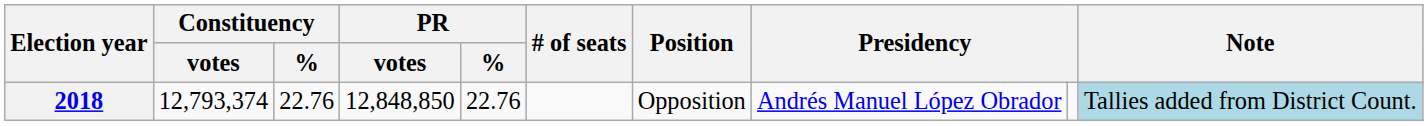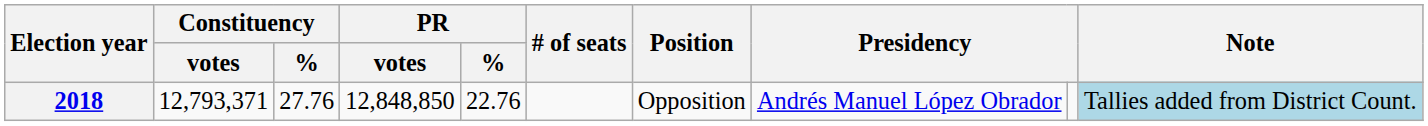2018 | Constituency / votes: 12,793,374 -> 12,793,371
2018 | Constituency / %: 22.76 -> 27.76
